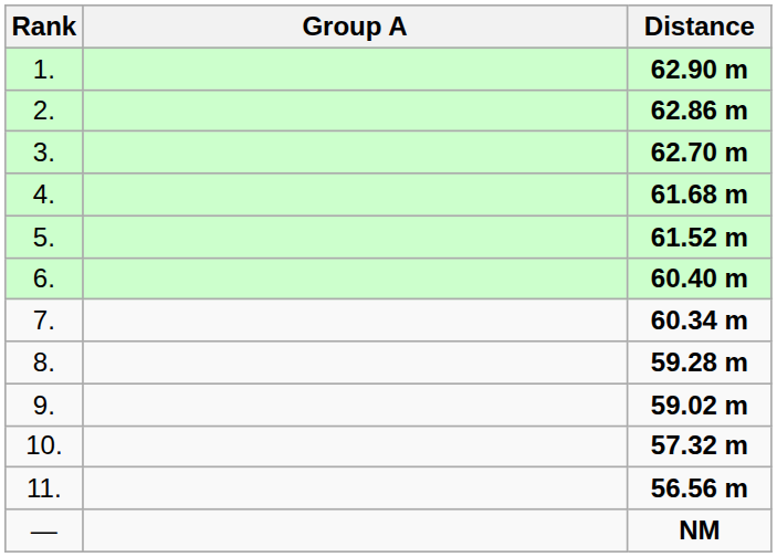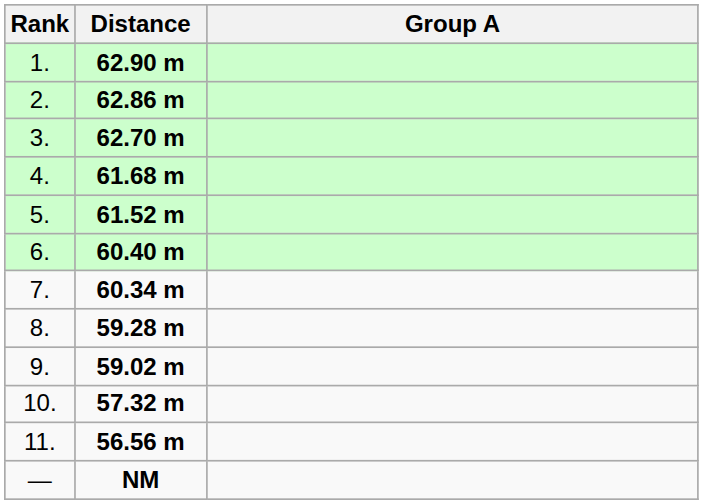columns swapped: Group A <-> Distance
